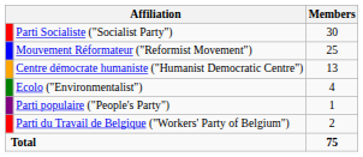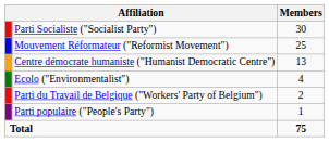rows swapped: Parti du Travail de Belgique ("Workers' Party of Belgium") <-> Parti populaire ("People's Party")
